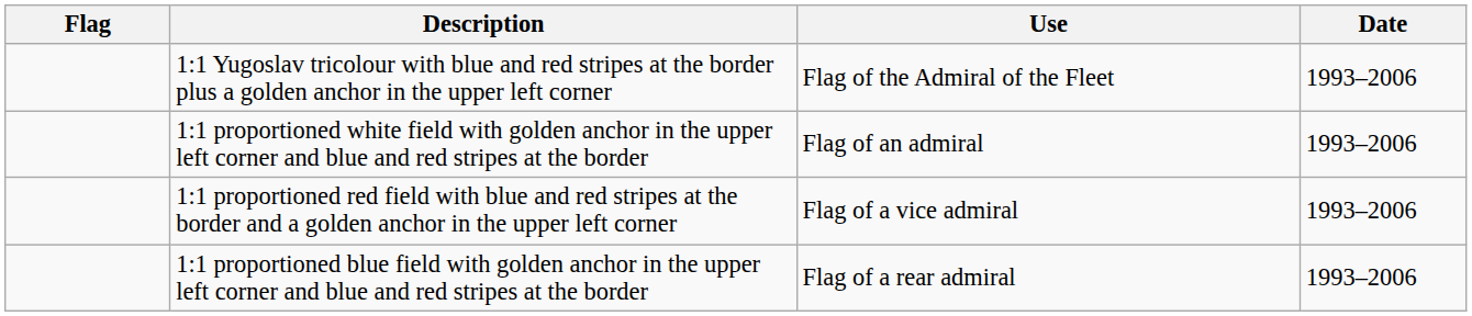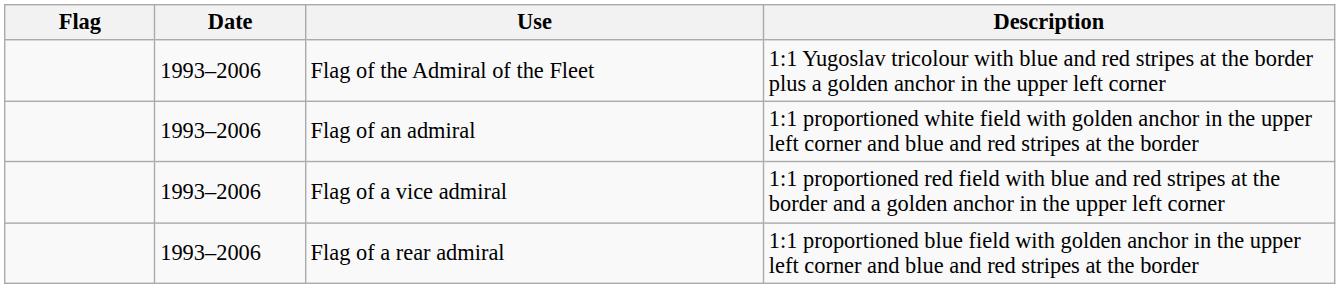columns swapped: Date <-> Description
